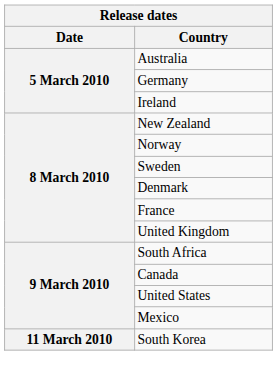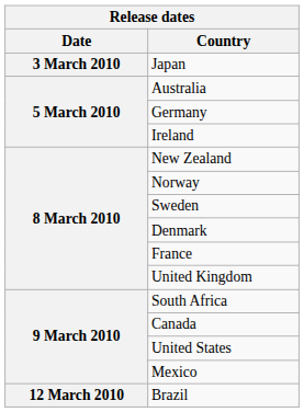+ row: 3 March 2010 | Japan
- row: 11 March 2010 | South Korea
+ row: 12 March 2010 | Brazil
